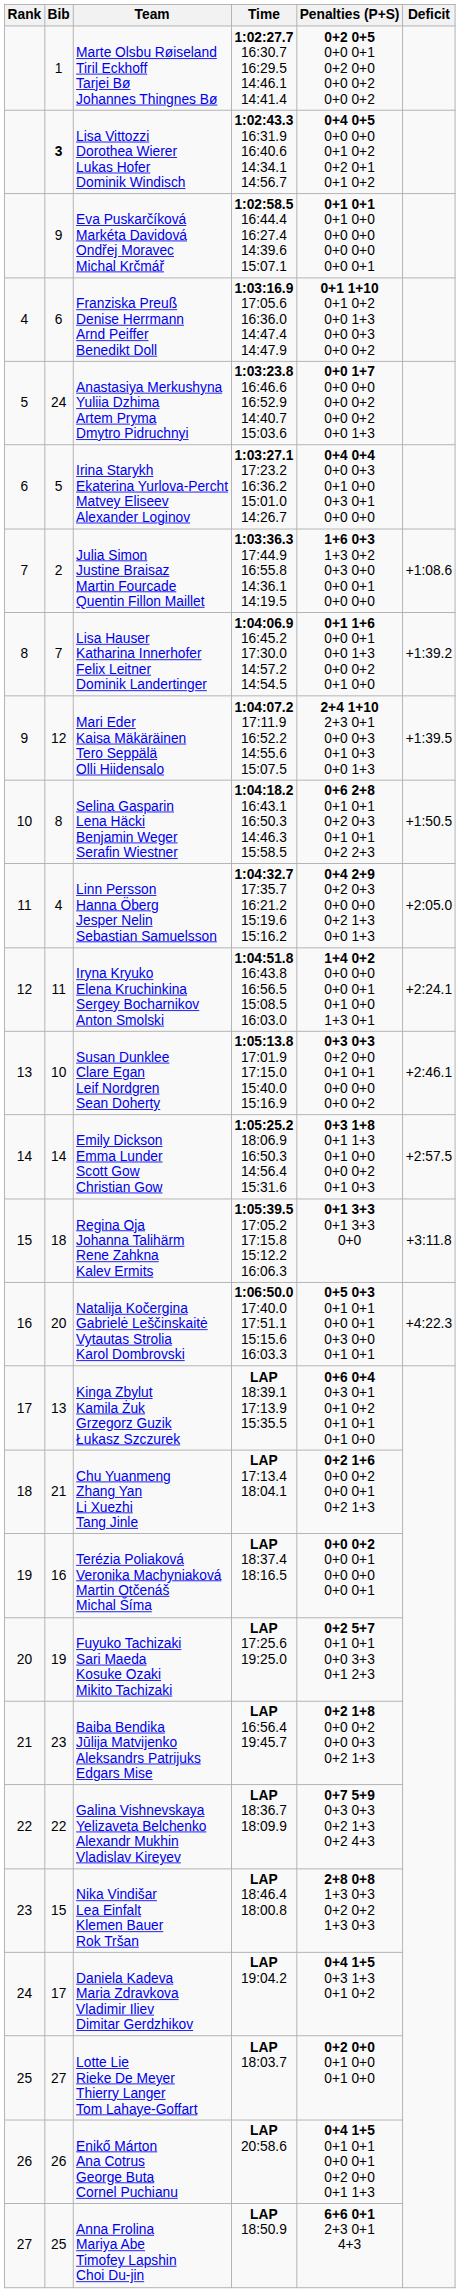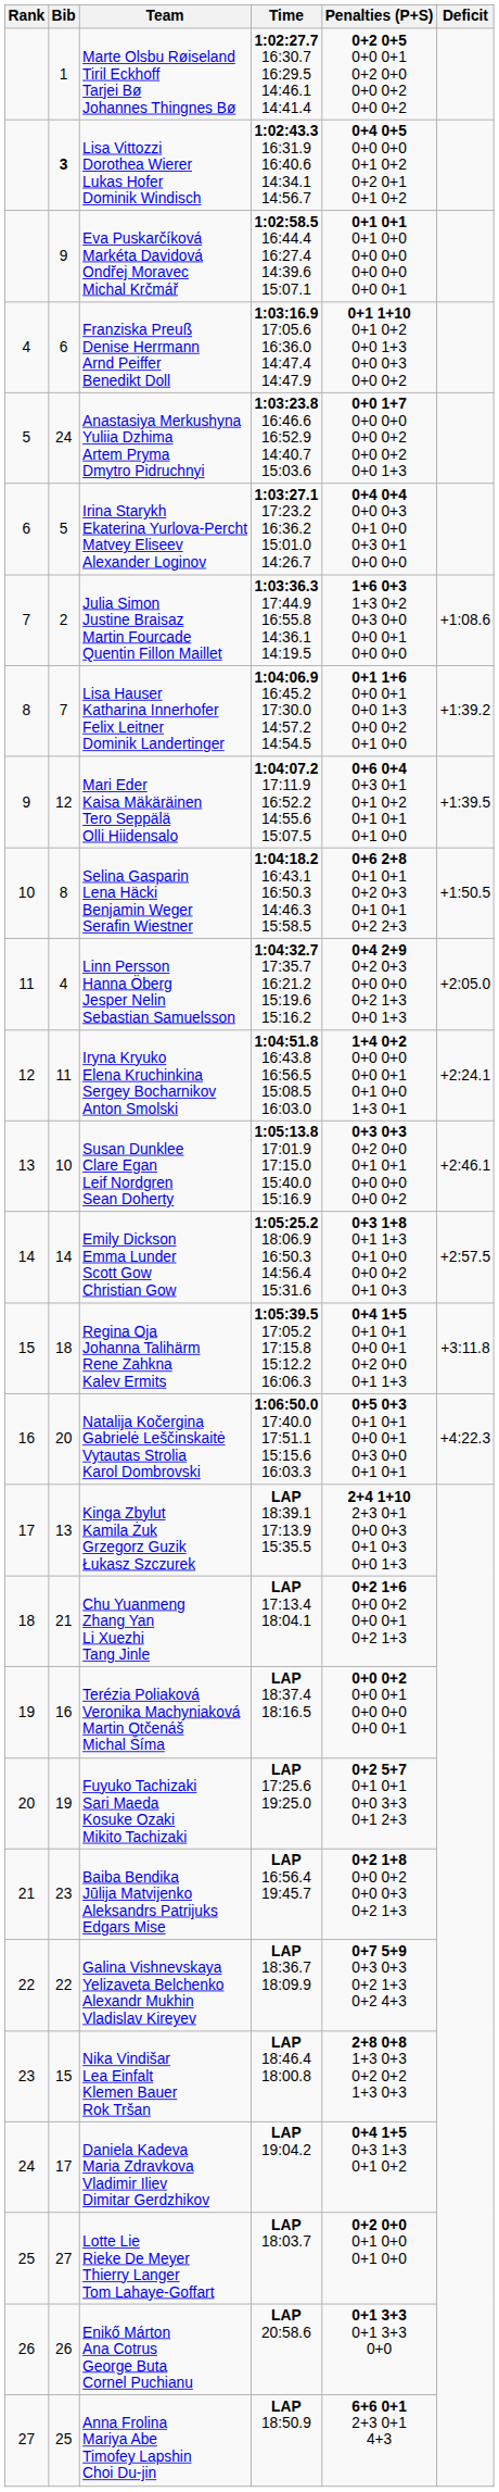Mari Eder Kaisa Mäkäräinen Tero Seppälä Olli Hiidensalo | Penalties (P+S): 2+4 1+10 2+3 0+1 0+0 0+3 0+1 0+3 0+0 1+3 -> 0+6 0+4 0+3 0+1 0+1 0+2 0+1 0+1 0+1 0+0
Regina Oja Johanna Talihärm Rene Zahkna Kalev Ermits | Penalties (P+S): 0+1 3+3 0+1 3+3 0+0 -> 0+4 1+5 0+1 0+1 0+0 0+1 0+2 0+0 0+1 1+3
Kinga Zbylut Kamila Żuk Grzegorz Guzik Łukasz Szczurek | Penalties (P+S): 0+6 0+4 0+3 0+1 0+1 0+2 0+1 0+1 0+1 0+0 -> 2+4 1+10 2+3 0+1 0+0 0+3 0+1 0+3 0+0 1+3
Enikő Márton Ana Cotrus George Buta Cornel Puchianu | Penalties (P+S): 0+4 1+5 0+1 0+1 0+0 0+1 0+2 0+0 0+1 1+3 -> 0+1 3+3 0+1 3+3 0+0
